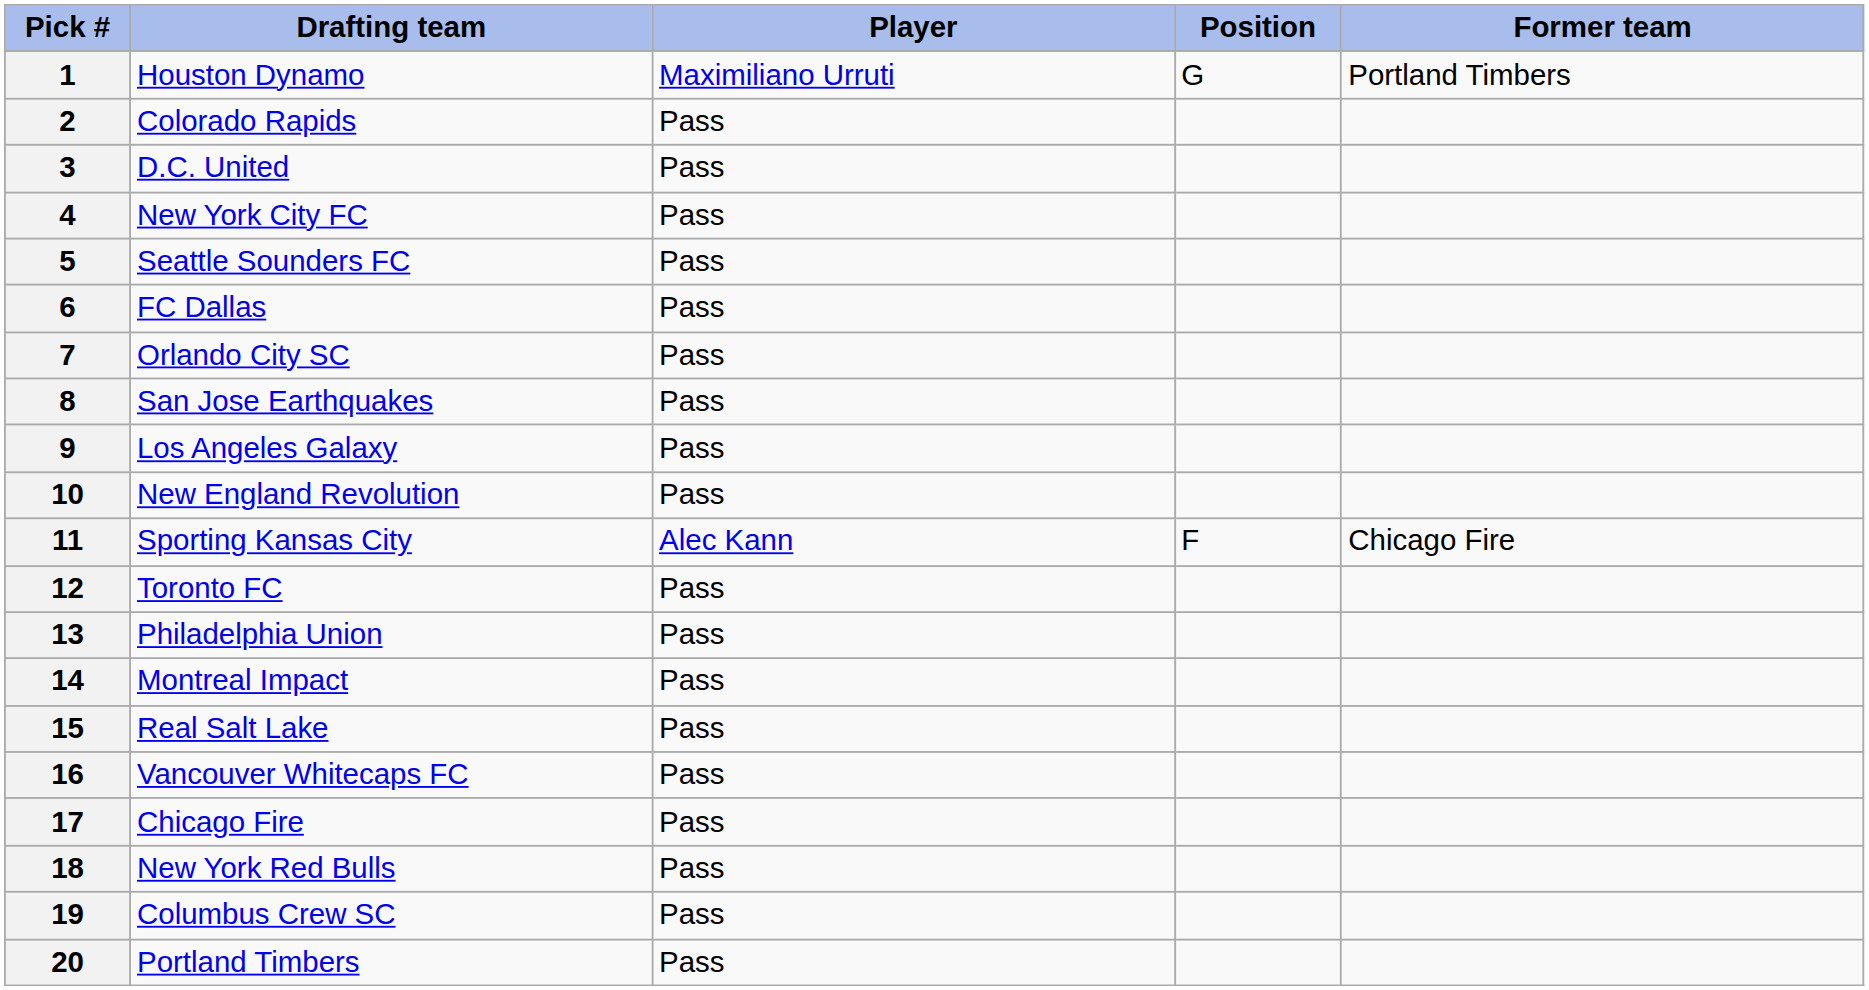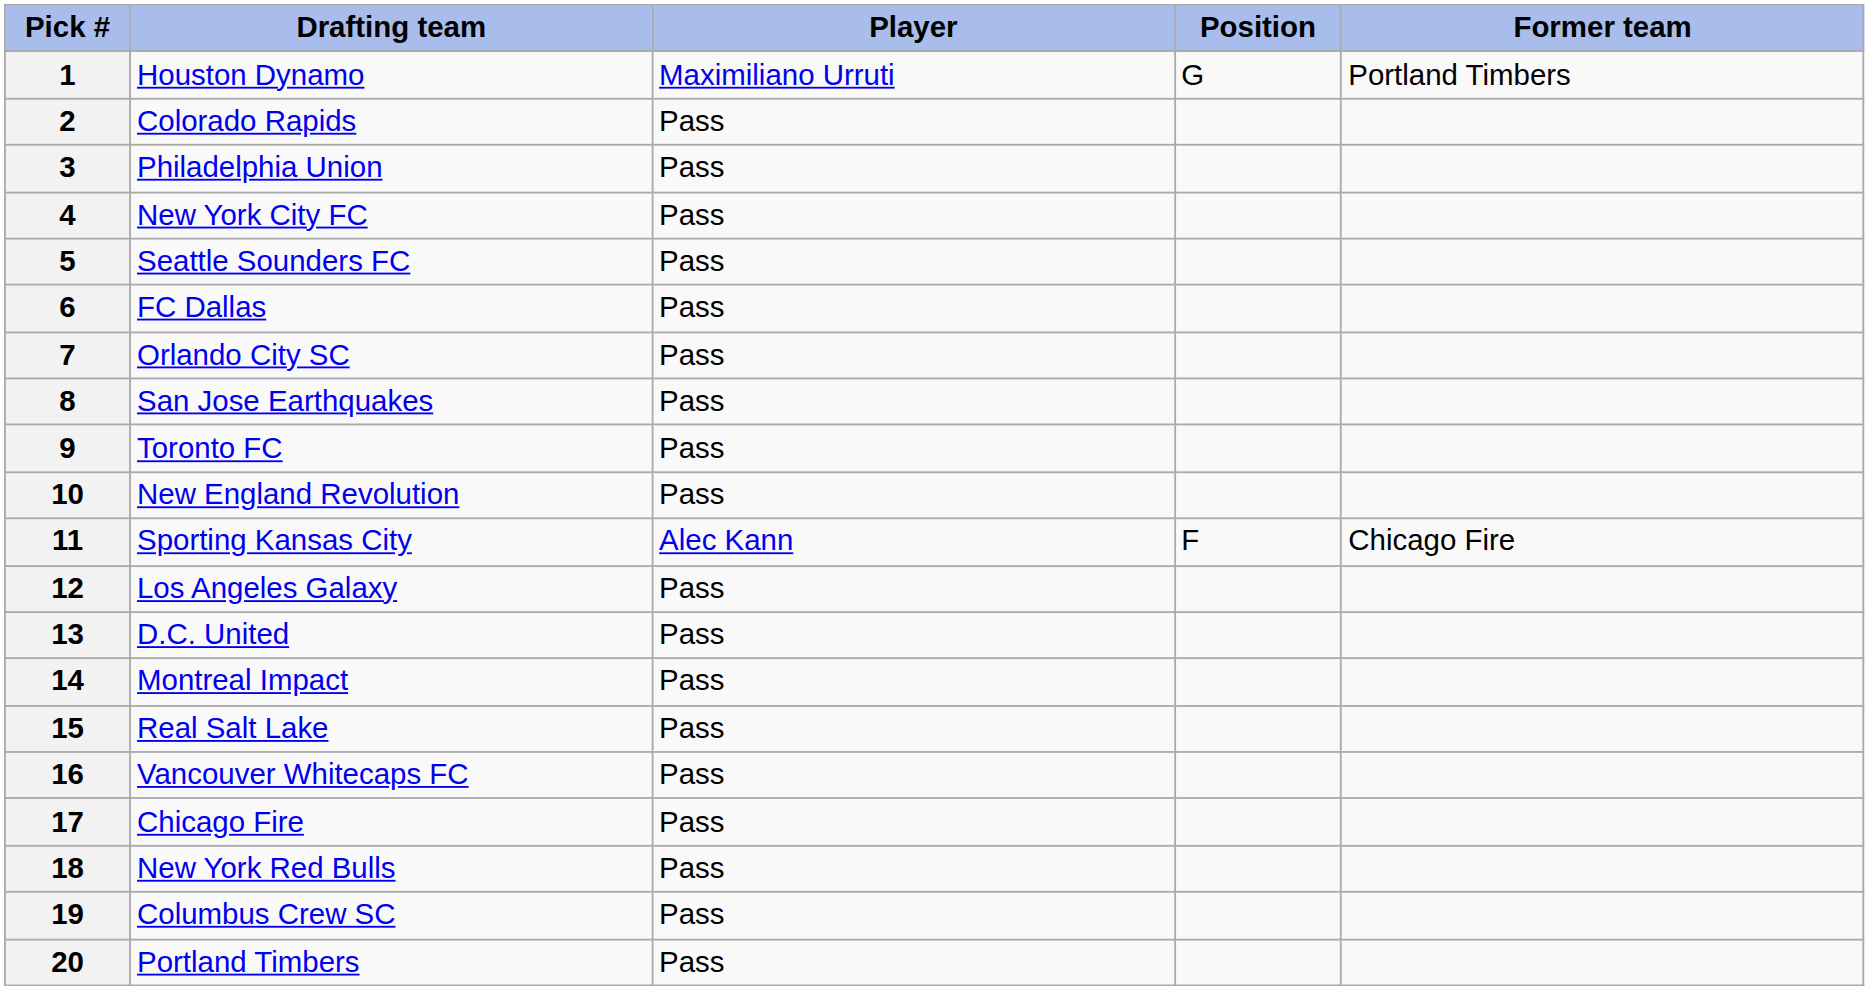3 | Drafting team: D.C. United -> Philadelphia Union
9 | Drafting team: Los Angeles Galaxy -> Toronto FC
12 | Drafting team: Toronto FC -> Los Angeles Galaxy
13 | Drafting team: Philadelphia Union -> D.C. United
